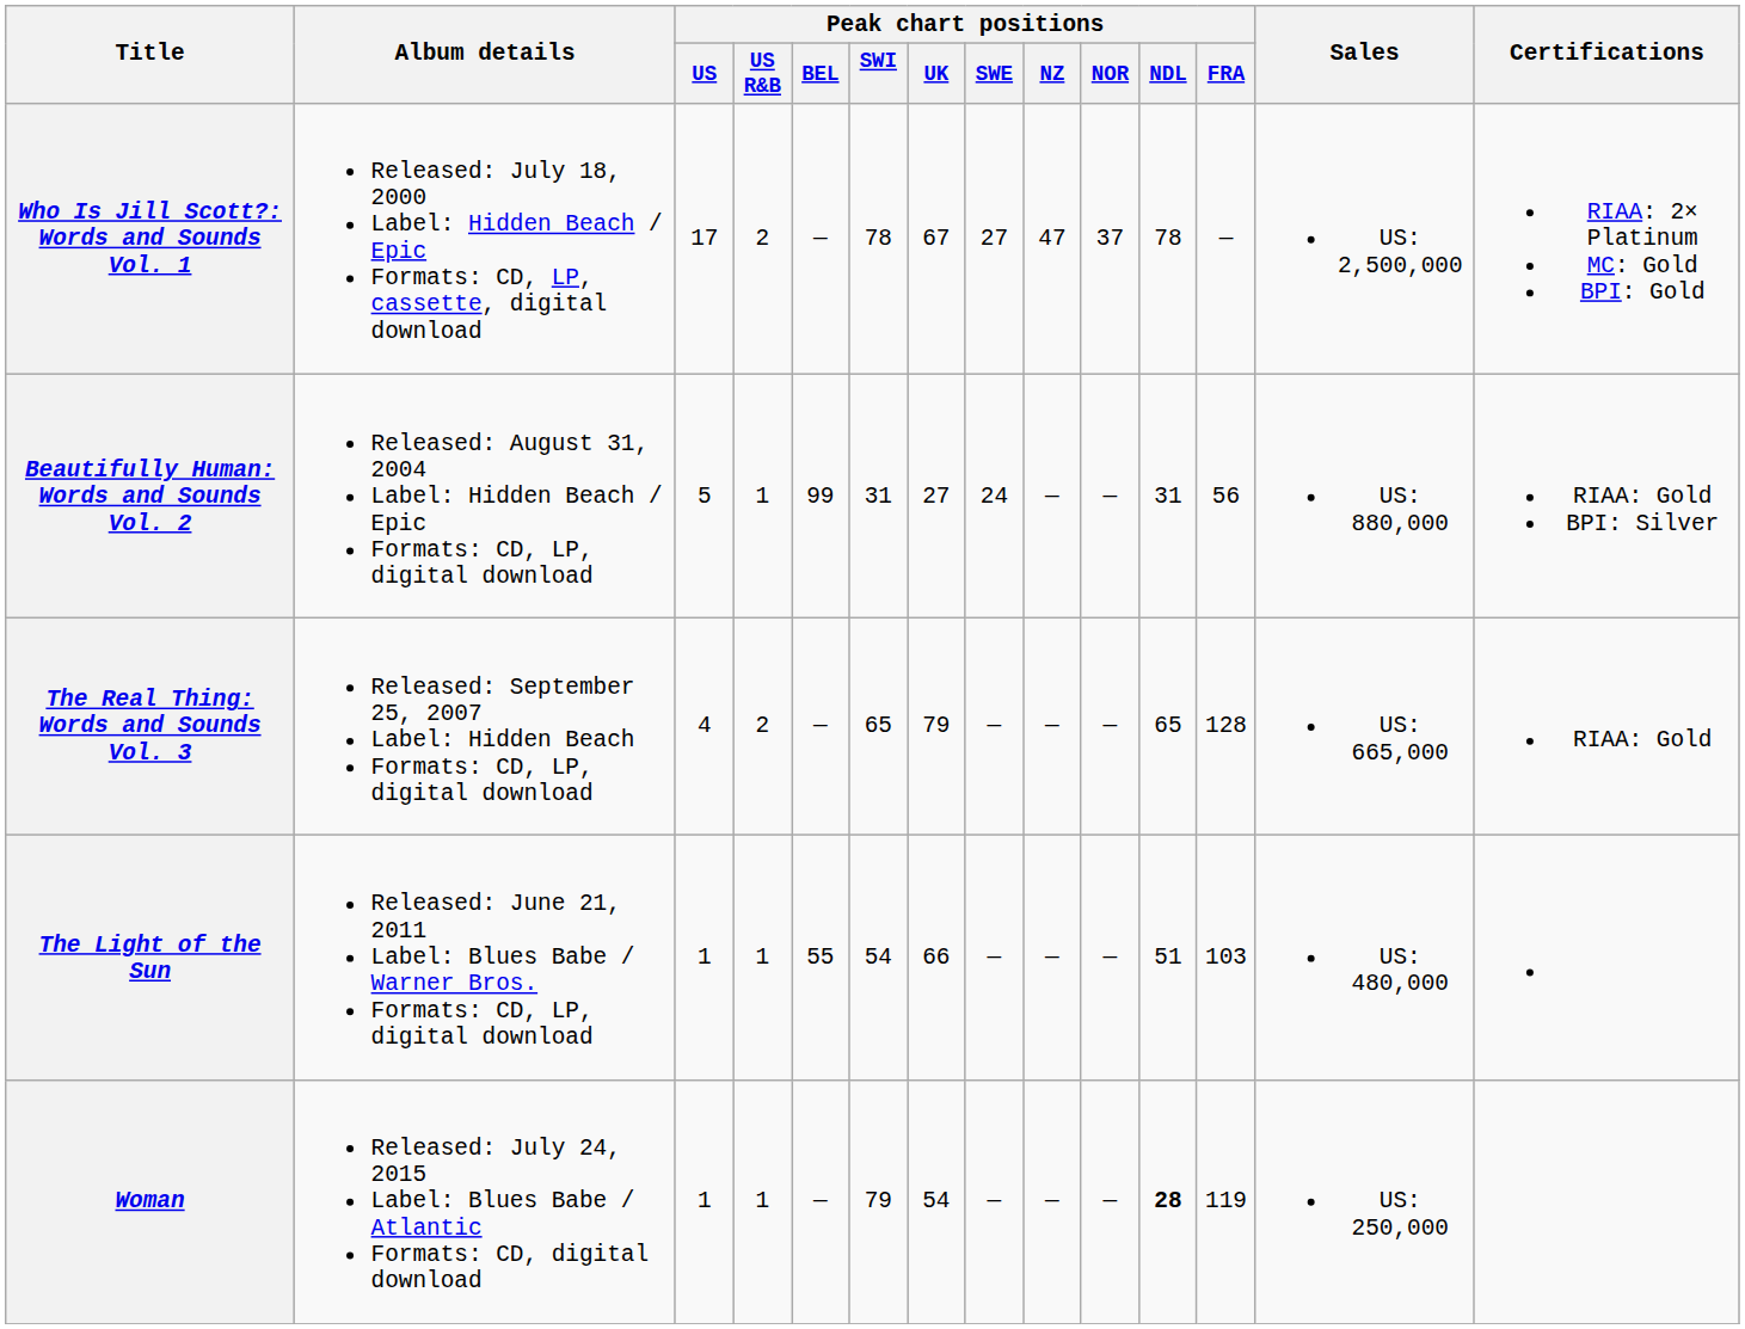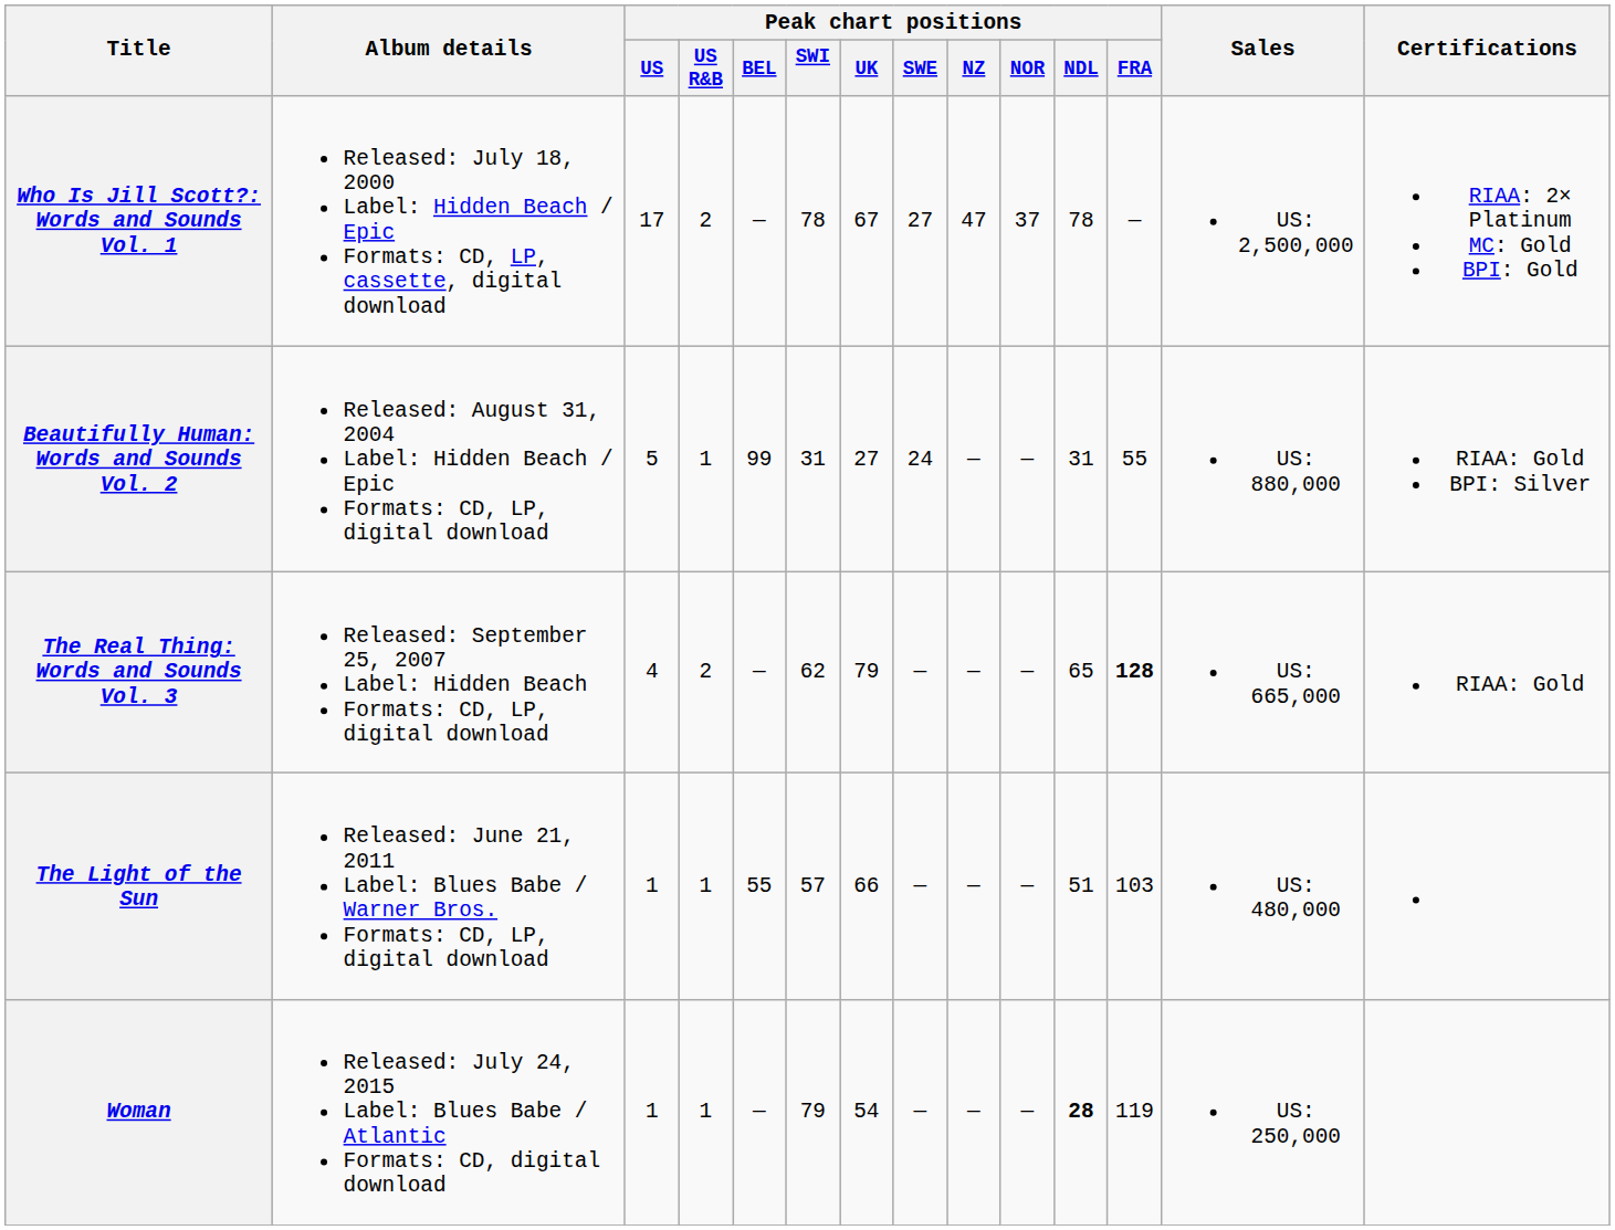Beautifully Human: Words and Sounds Vol. 2 | Peak chart positions / FRA: 56 -> 55
The Real Thing: Words and Sounds Vol. 3 | Peak chart positions / SWI: 65 -> 62
The Real Thing: Words and Sounds Vol. 3 | Peak chart positions / FRA: normal -> bold
The Light of the Sun | Peak chart positions / SWI: 54 -> 57
